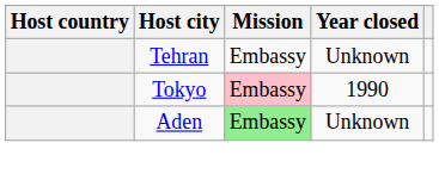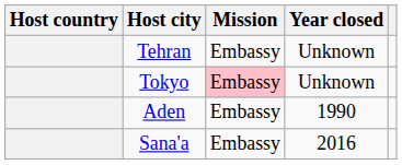Tokyo | Year closed: 1990 -> Unknown
Aden | Mission: lightgreen background -> no background
Aden | Year closed: Unknown -> 1990
+ row: Sana'a | Embassy | 2016
